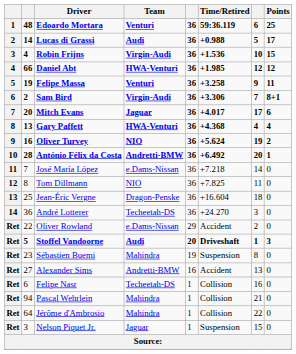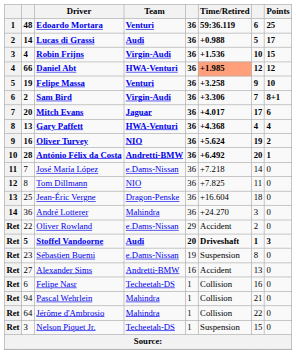Daniel Abt | Time/Retired: no background -> lightsalmon background
Felipe Massa | Points: 11 -> 10
André Lotterer | Team: Techeetah-DS -> Mahindra
Sébastien Buemi | Team: Mahindra -> e.Dams-Nissan
Nelson Piquet Jr. | Team: Jaguar -> Techeetah-DS
